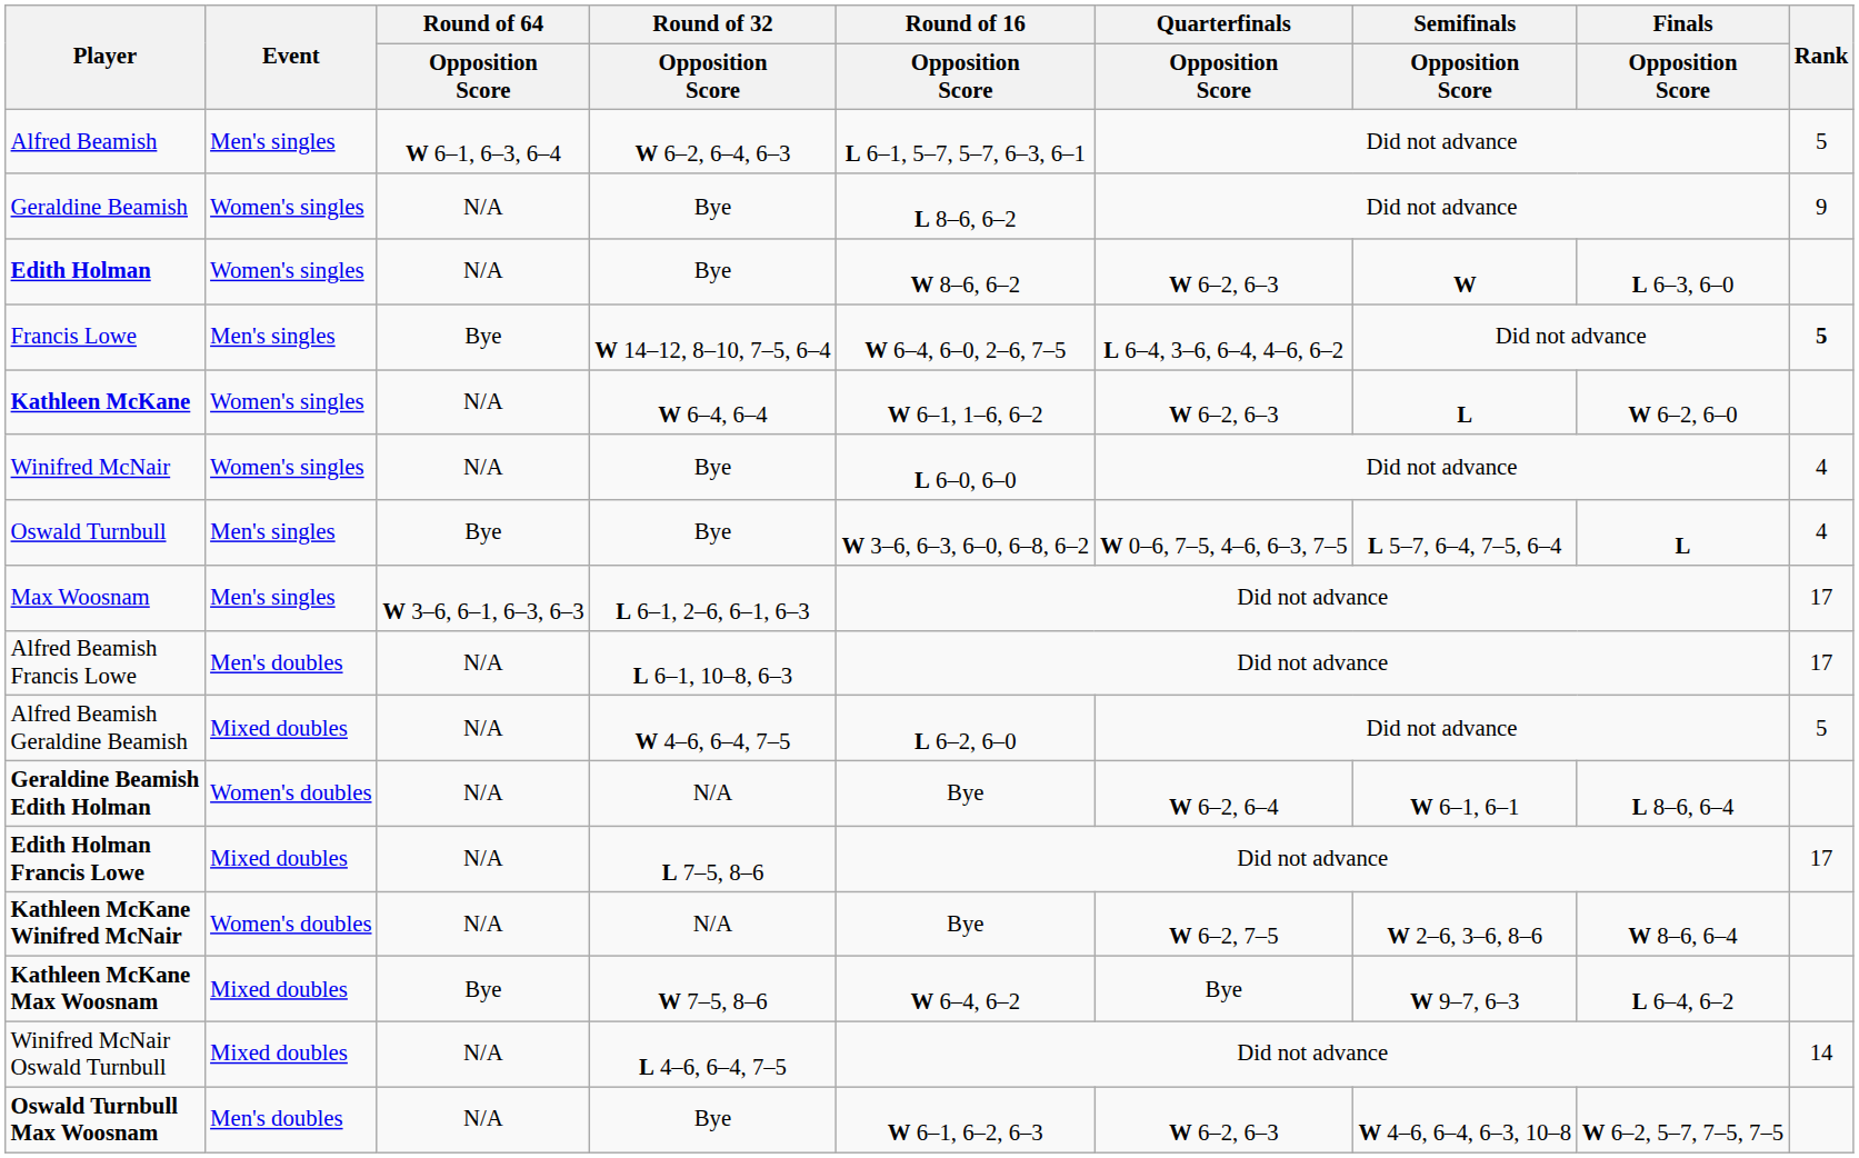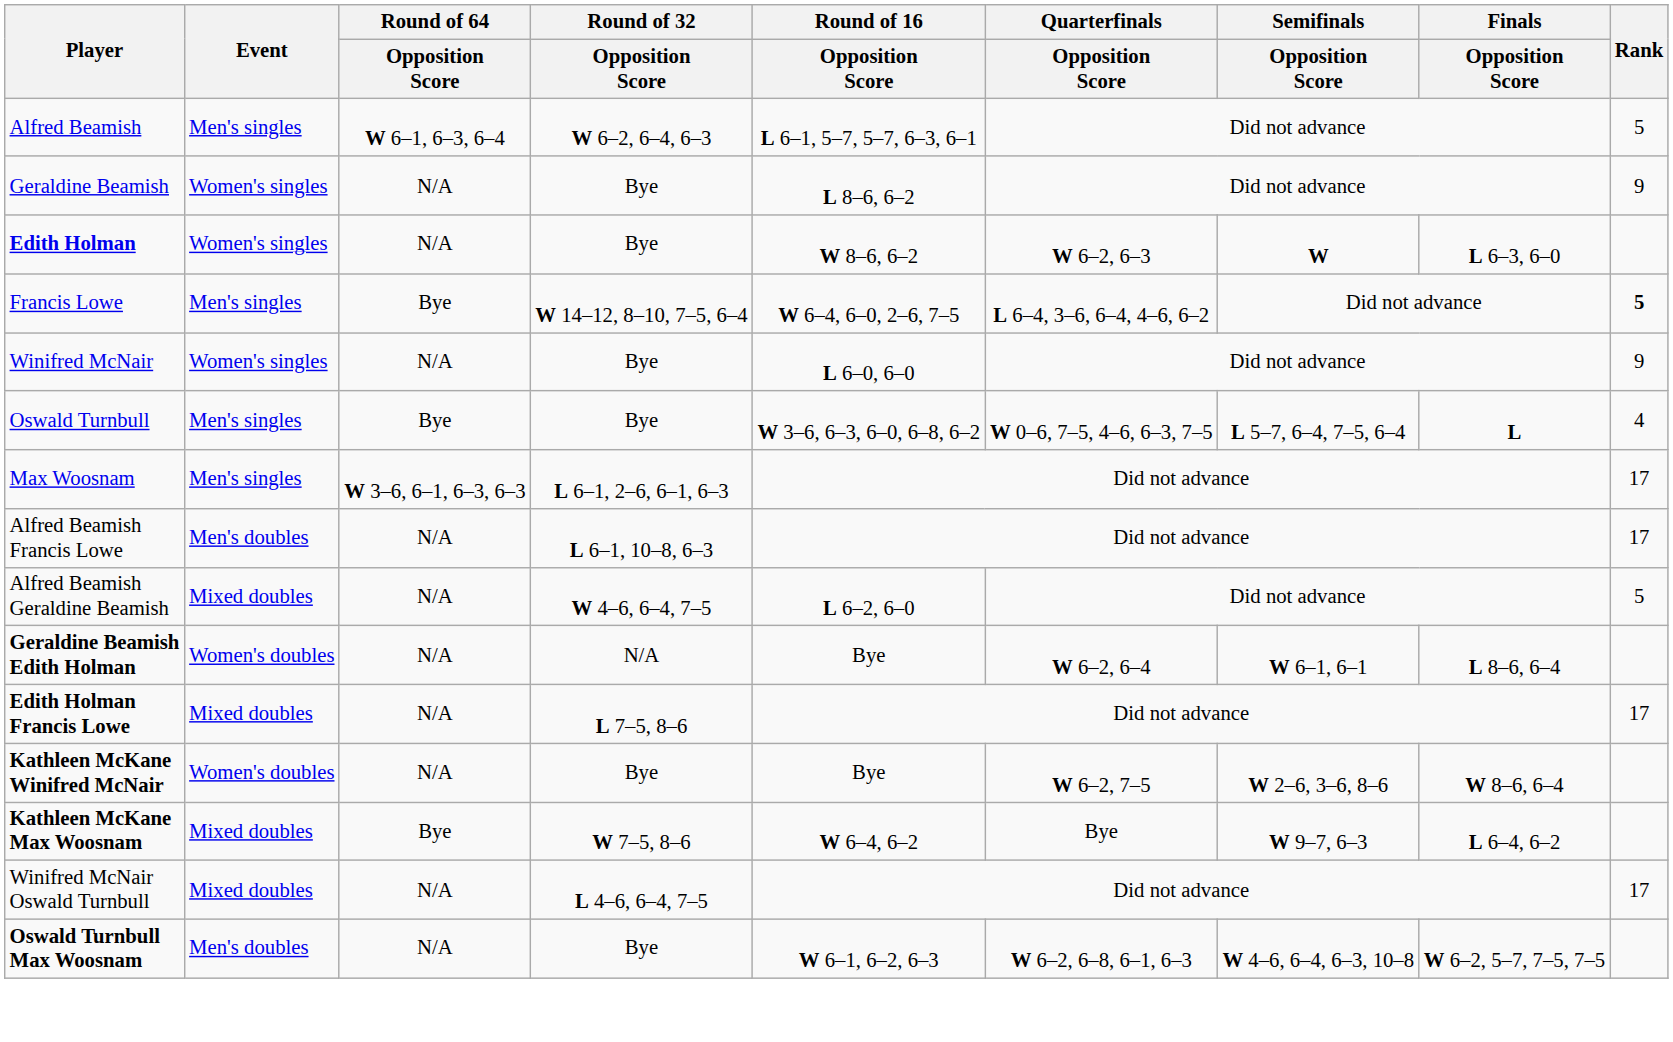- row: Kathleen McKane | Women's singles | N/A | W 6–4, 6–4 | W 6–1, 1–6, 6–2 | W 6–2, 6–3 | L | W 6–2, 6–0
Winifred McNair | Rank: 4 -> 9
Kathleen McKane Winifred McNair | Round of 32 / Opposition Score: N/A -> Bye
Winifred McNair Oswald Turnbull | Rank: 14 -> 17
Oswald Turnbull Max Woosnam | Quarterfinals / Opposition Score: W 6–2, 6–3 -> W 6–2, 6–8, 6–1, 6–3
